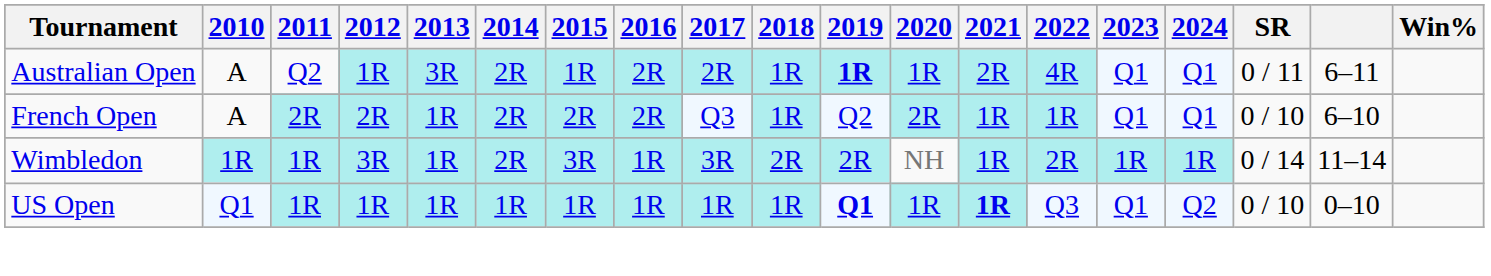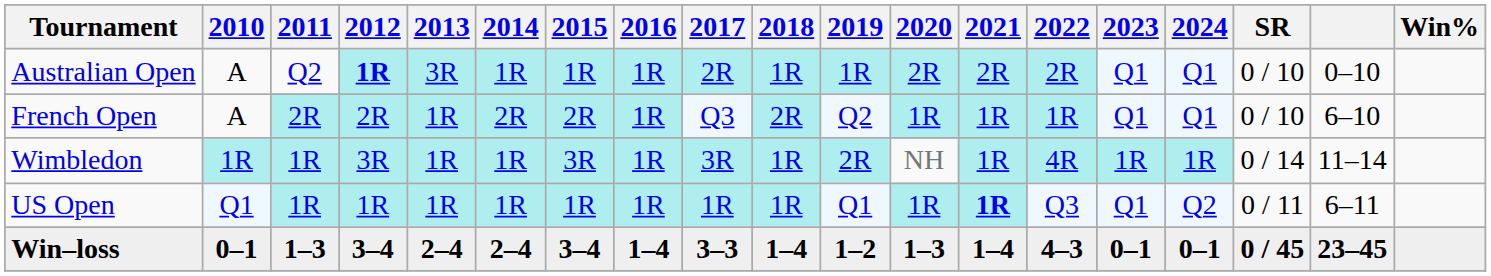Australian Open | 2012: normal -> bold
Australian Open | 2014: 2R -> 1R
Australian Open | 2016: 2R -> 1R
Australian Open | 2019: bold -> normal
Australian Open | 2020: 1R -> 2R
Australian Open | 2022: 4R -> 2R
Australian Open | SR: 0 / 11 -> 0 / 10
Australian Open | column 18: 6–11 -> 0–10
French Open | 2016: 2R -> 1R
French Open | 2018: 1R -> 2R
French Open | 2020: 2R -> 1R
Wimbledon | 2014: 2R -> 1R
Wimbledon | 2018: 2R -> 1R
Wimbledon | 2022: 2R -> 4R
US Open | 2019: bold -> normal
US Open | SR: 0 / 10 -> 0 / 11
US Open | column 18: 0–10 -> 6–11
+ row: Win–loss | 0–1 | 1–3 | 3–4 | 2–4 | 2–4 | 3–4 | 1–4 | 3–3 | 1–4 | 1–2 | 1–3 | 1–4 | 4–3 | 0–1 | 0–1 | 0 / 45 | 23–45
